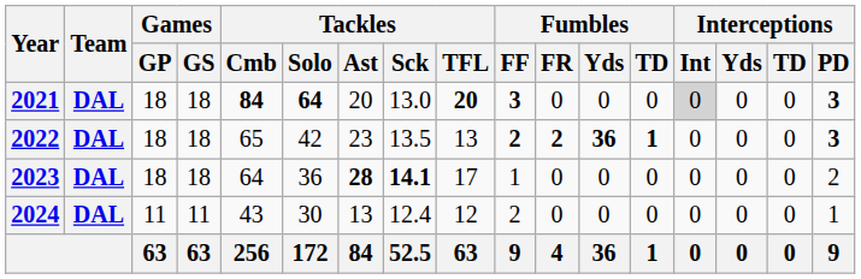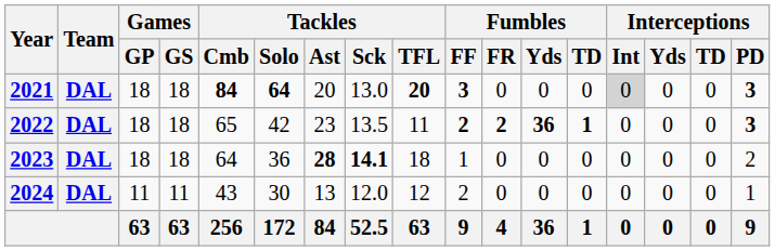2022 | Tackles / TFL: 13 -> 11
2023 | Tackles / TFL: 17 -> 18
2024 | Tackles / Sck: 12.4 -> 12.0
